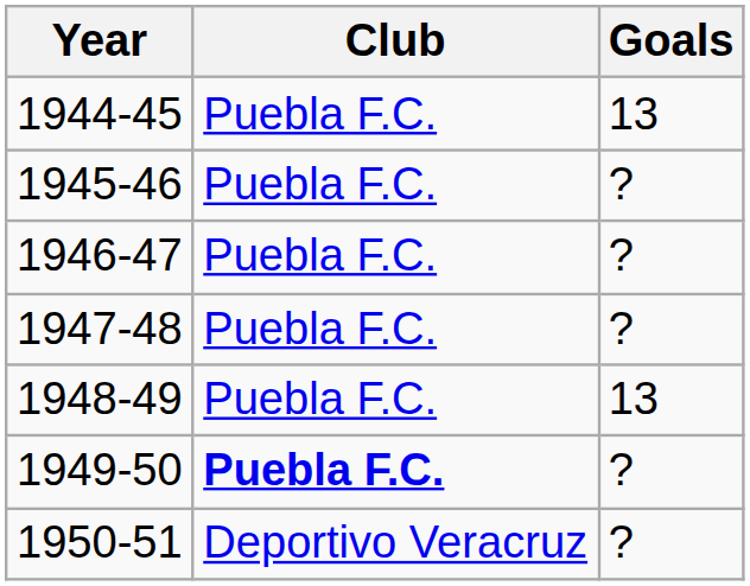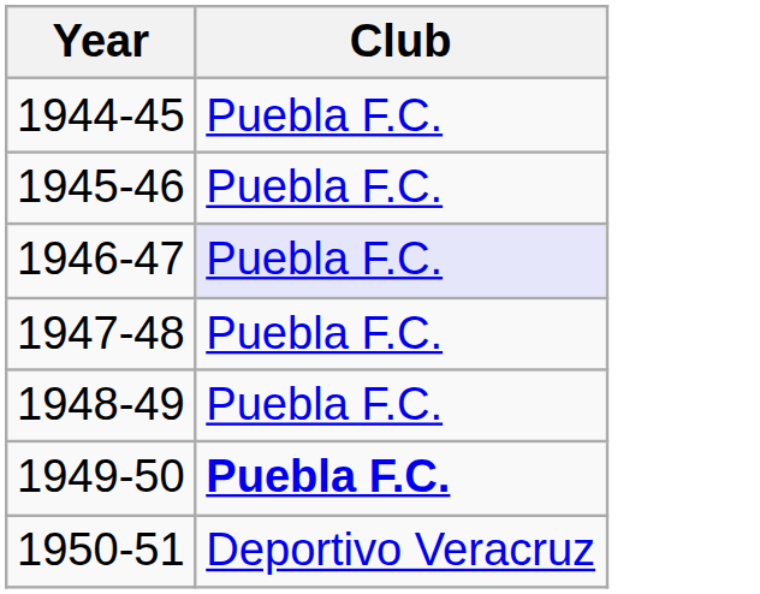- column: Goals | 13 | ? | ? | ? | 13 | ? | ?
1946-47 | Club: no background -> lavender background
